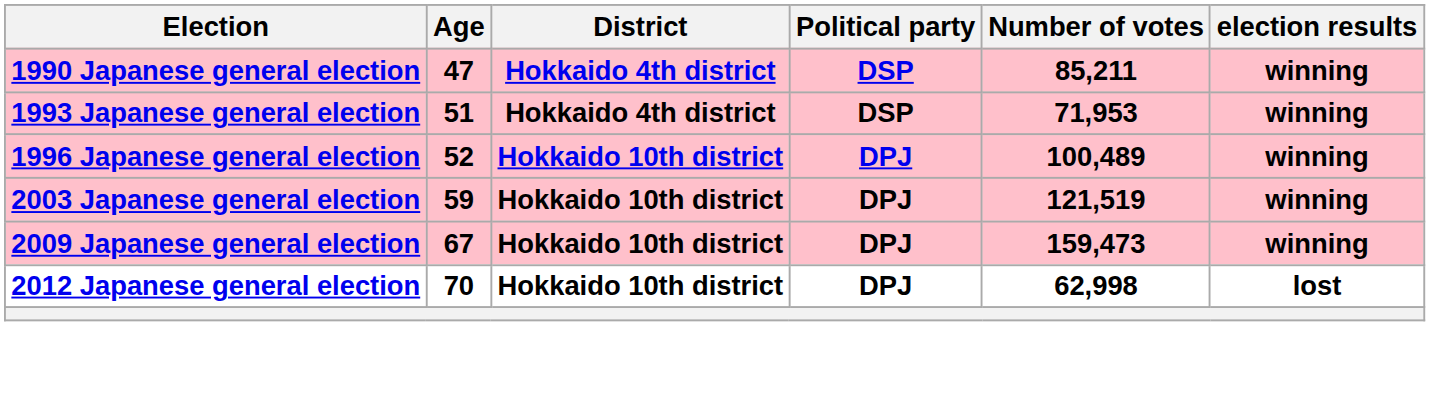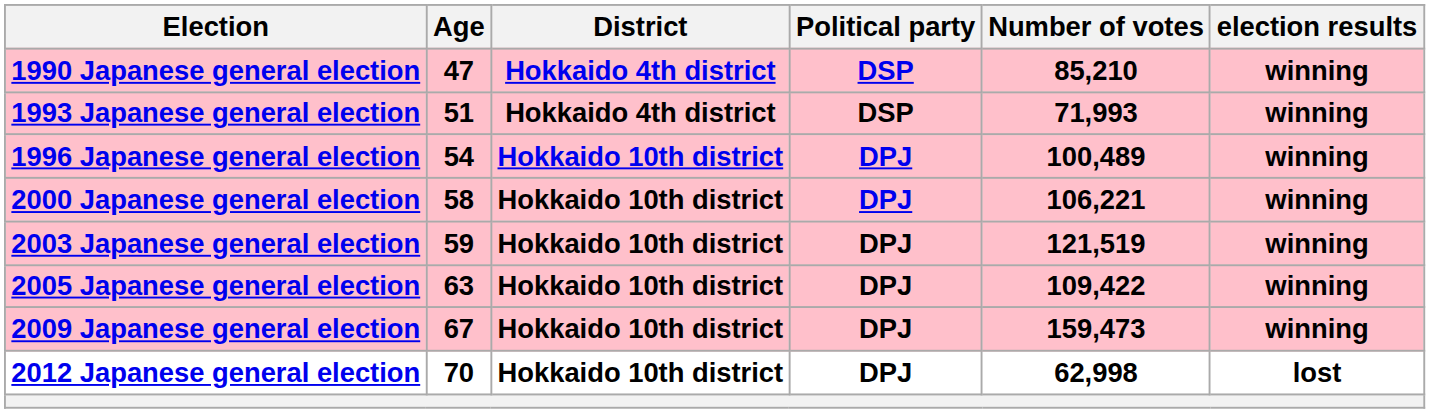1990 Japanese general election | Number of votes: 85,211 -> 85,210
1993 Japanese general election | Number of votes: 71,953 -> 71,993
1996 Japanese general election | Age: 52 -> 54
+ row: 2000 Japanese general election | 58 | Hokkaido 10th district | DPJ | 106,221 | winning
+ row: 2005 Japanese general election | 63 | Hokkaido 10th district | DPJ | 109,422 | winning
